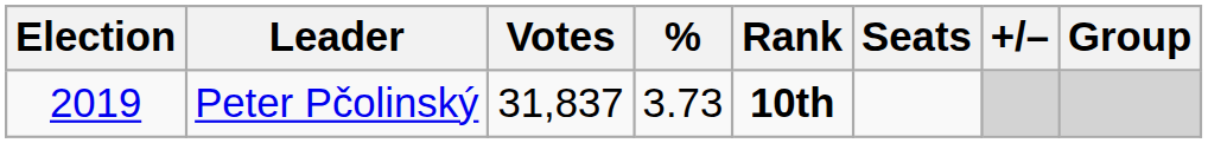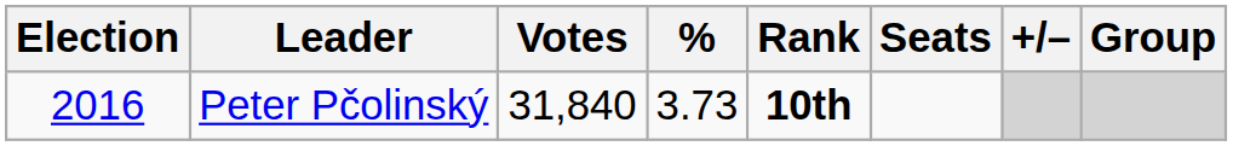Peter Pčolinský | Election: 2019 -> 2016
Peter Pčolinský | Votes: 31,837 -> 31,840
